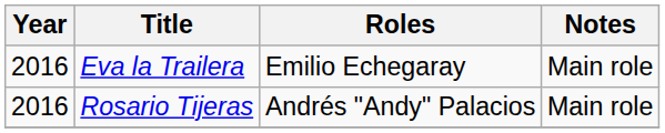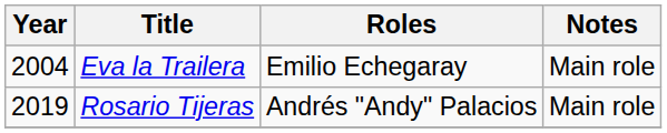Eva la Trailera | Year: 2016 -> 2004
Rosario Tijeras | Year: 2016 -> 2019
